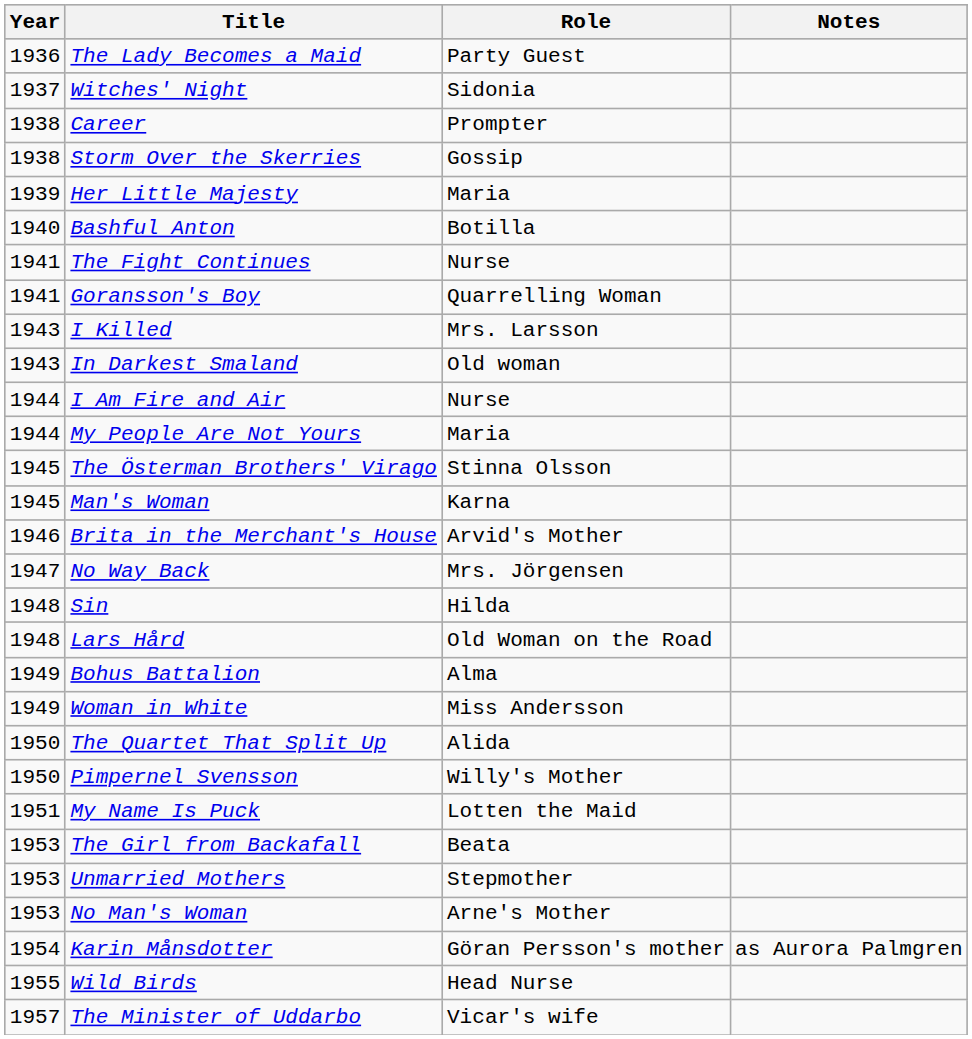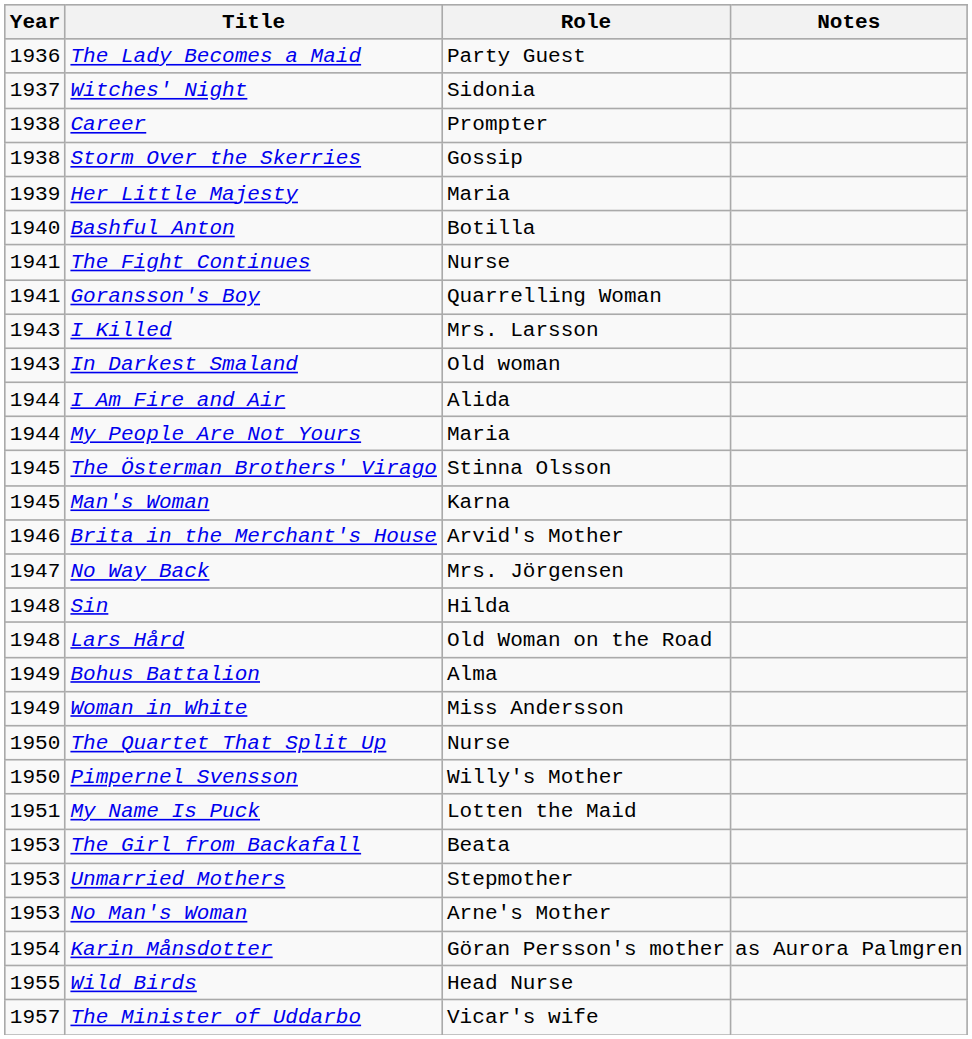I Am Fire and Air | Role: Nurse -> Alida
The Quartet That Split Up | Role: Alida -> Nurse
